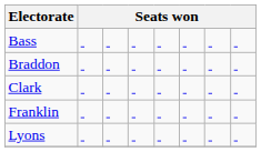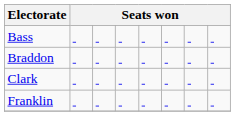- row: Lyons
